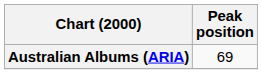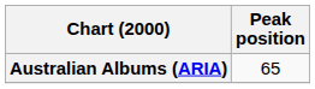Australian Albums (ARIA) | Peak position: 69 -> 65
